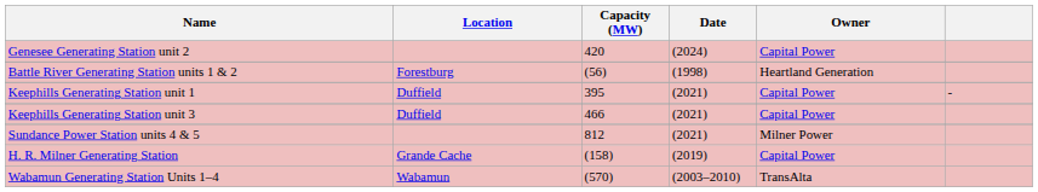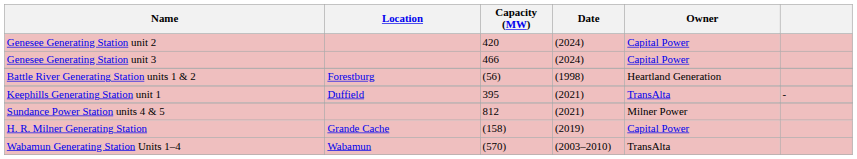+ row: Genesee Generating Station unit 3 | 466 | (2024) | Capital Power
Keephills Generating Station unit 1 | Owner: Capital Power -> TransAlta
- row: Keephills Generating Station unit 3 | Duffield | 466 | (2021) | Capital Power
